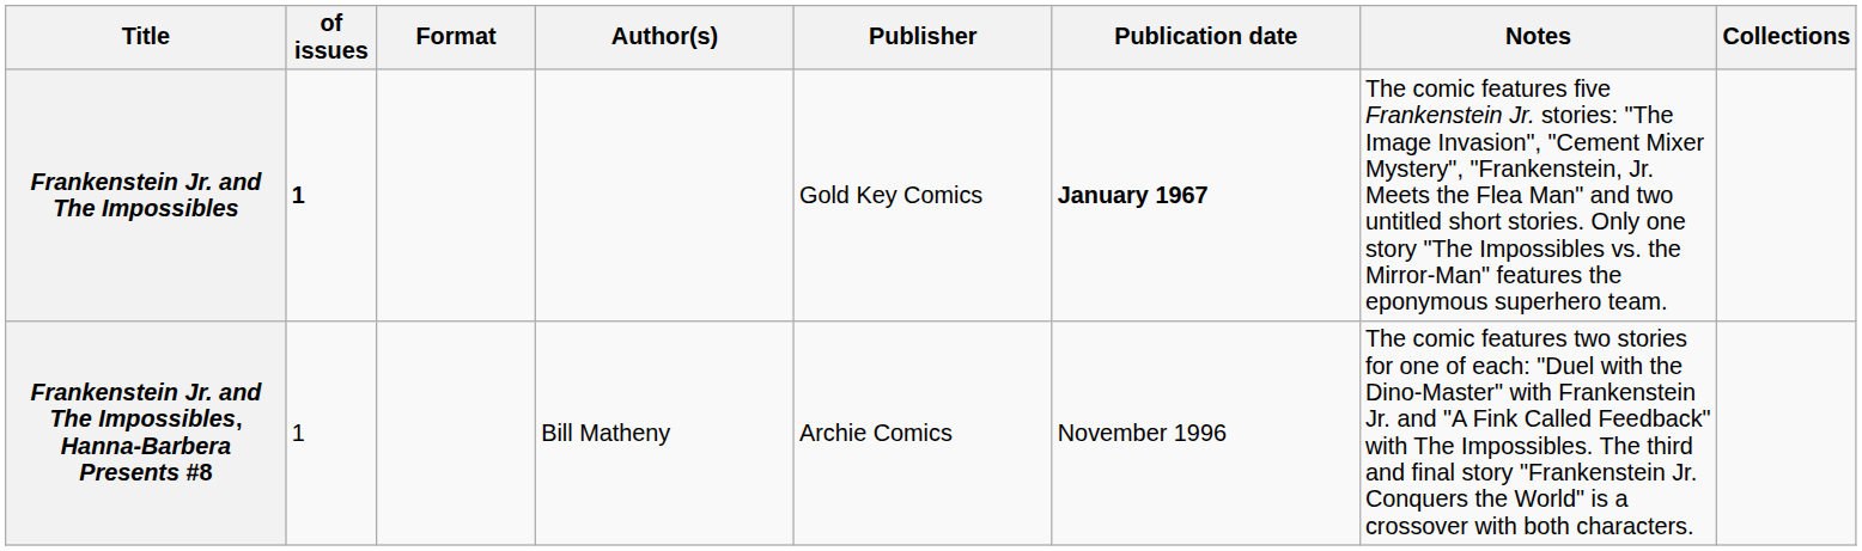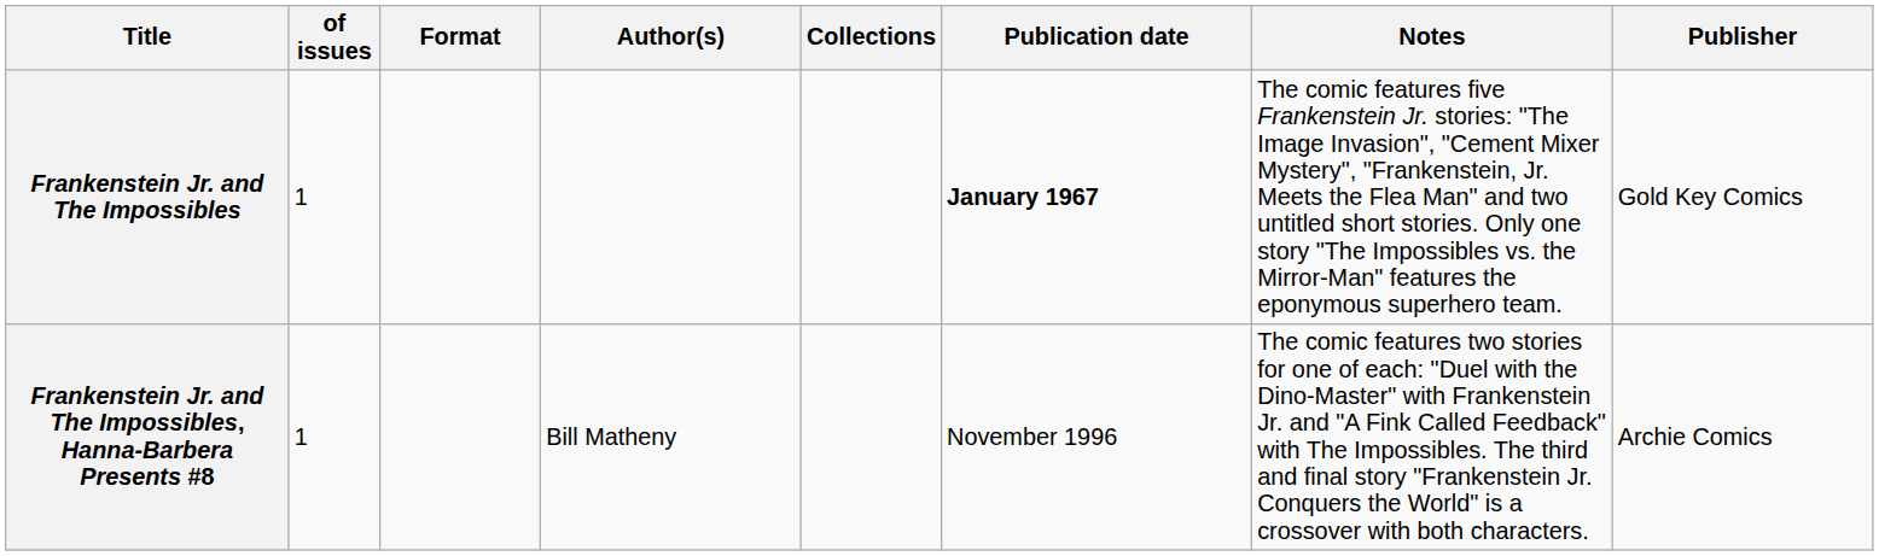columns swapped: Publisher <-> Collections
Frankenstein Jr. and The Impossibles | of issues: bold -> normal
